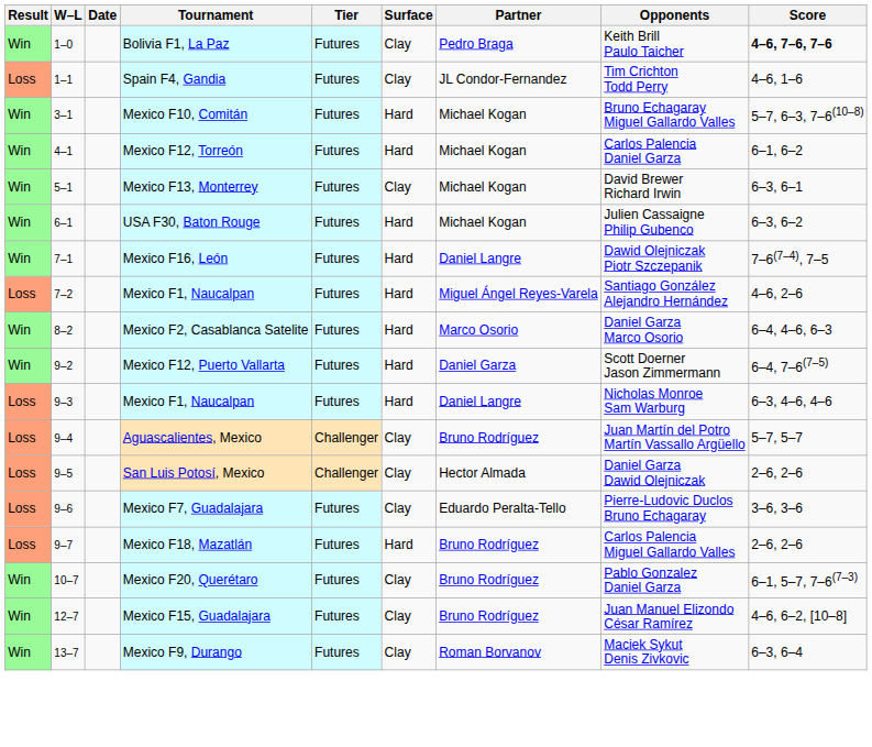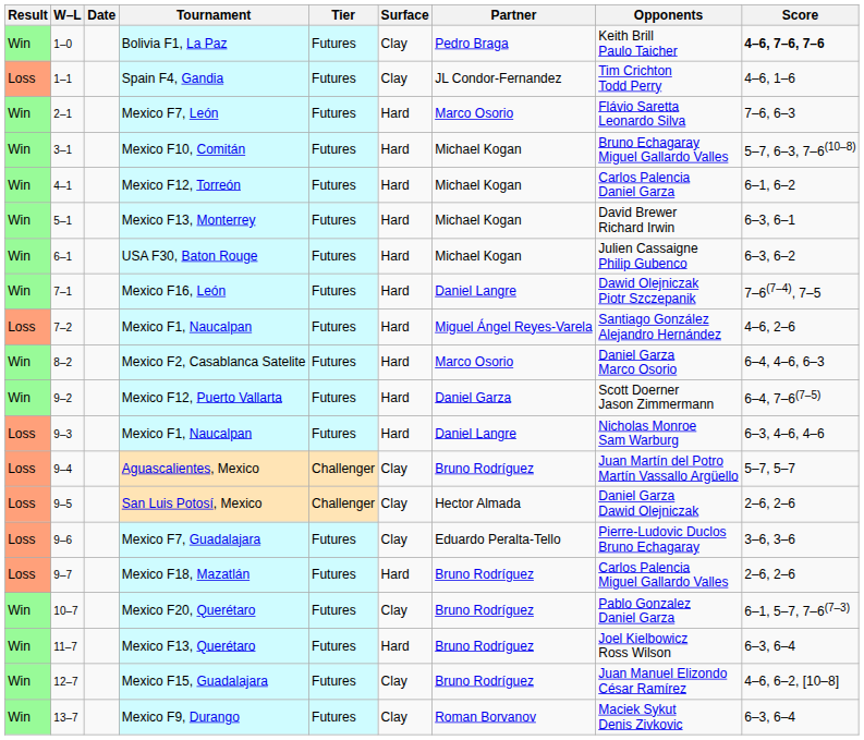+ row: Win | 2–1 | Mexico F7, León | Futures | Hard | Marco Osorio | Flávio Saretta Leonardo Silva | 7–6, 6–3
Mexico F13, Monterrey | Surface: Clay -> Hard
+ row: Win | 11–7 | Mexico F13, Querétaro | Futures | Hard | Bruno Rodríguez | Joel Kielbowicz Ross Wilson | 6–3, 6–4
